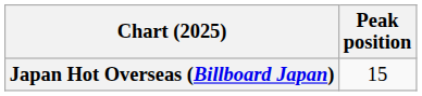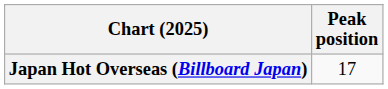Japan Hot Overseas (Billboard Japan) | Peak position: 15 -> 17
